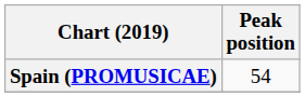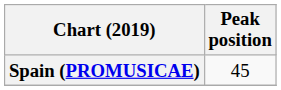Spain (PROMUSICAE) | Peak position: 54 -> 45
